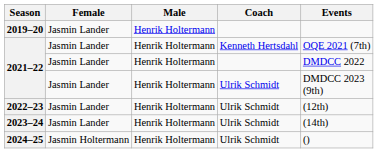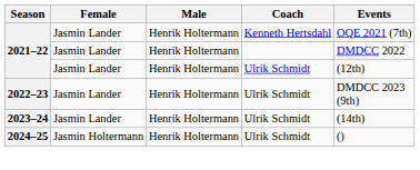- row: 2019–20 | Jasmin Lander | Henrik Holtermann
2021–22 / Ulrik Schmidt | Events: DMDCC 2023 (9th) -> (12th)
2022–23 | Events: (12th) -> DMDCC 2023 (9th)
